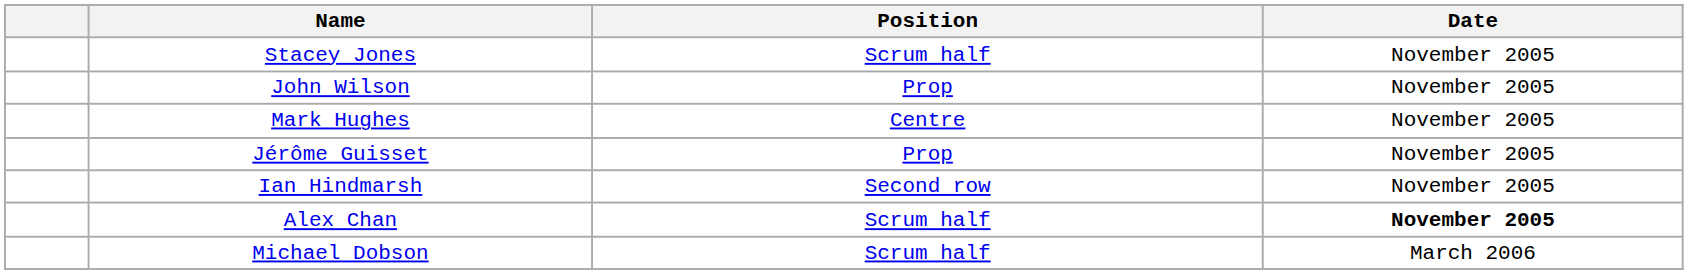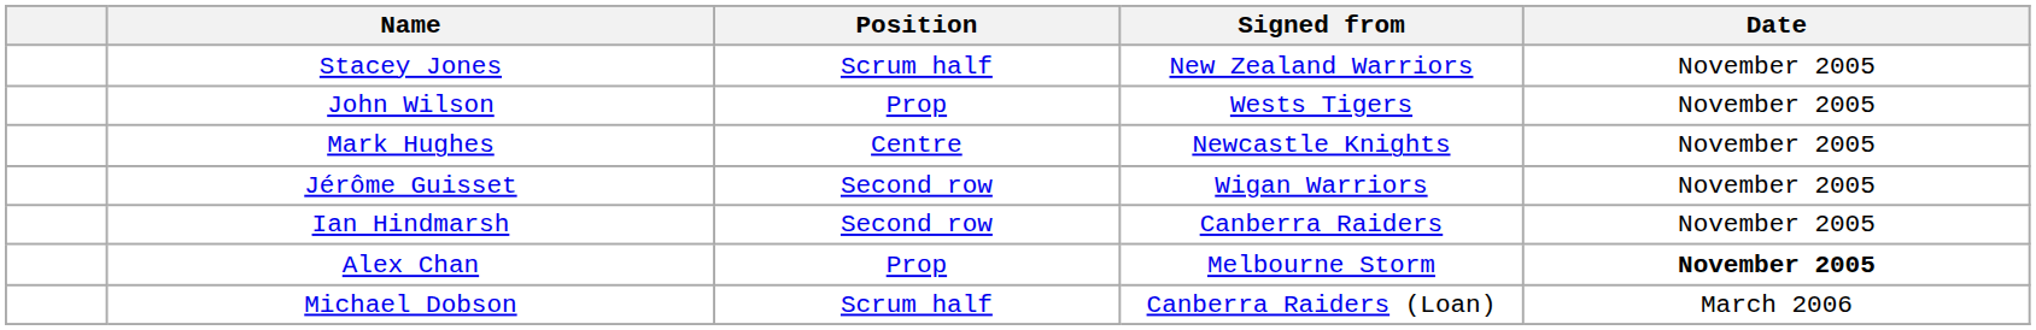+ column: Signed from | New Zealand Warriors | Wests Tigers | Newcastle Knights | Wigan Warriors | Canberra Raiders | Melbourne Storm | Canberra Raiders (Loan)
Jérôme Guisset | Position: Prop -> Second row
Alex Chan | Position: Scrum half -> Prop
